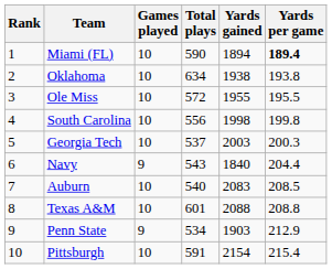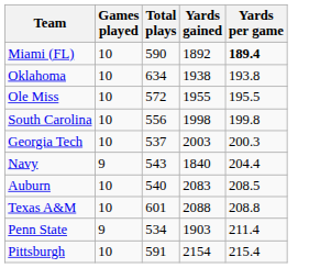- column: Rank | 1 | 2 | 3 | 4 | 5 | 6 | 7 | 8 | 9 | 10
Miami (FL) | Yards gained: 1894 -> 1892
Penn State | Yards per game: 212.9 -> 211.4
